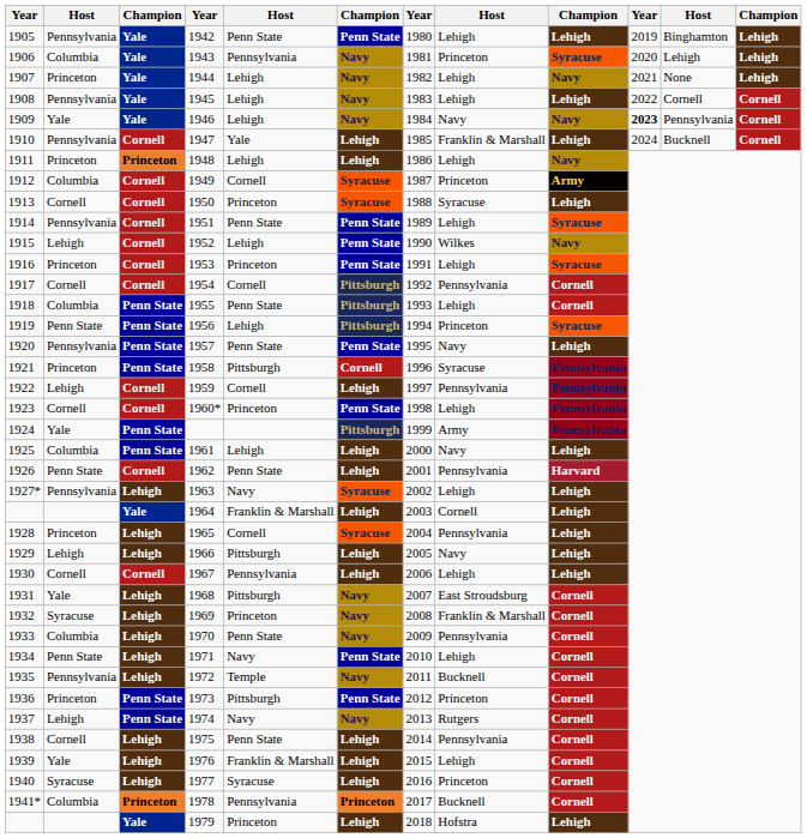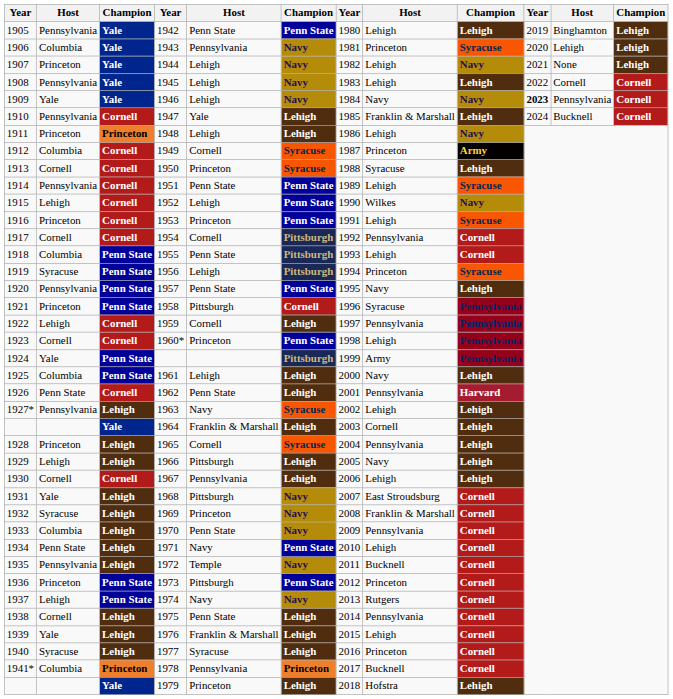1956 | column 2: Penn State -> Syracuse
